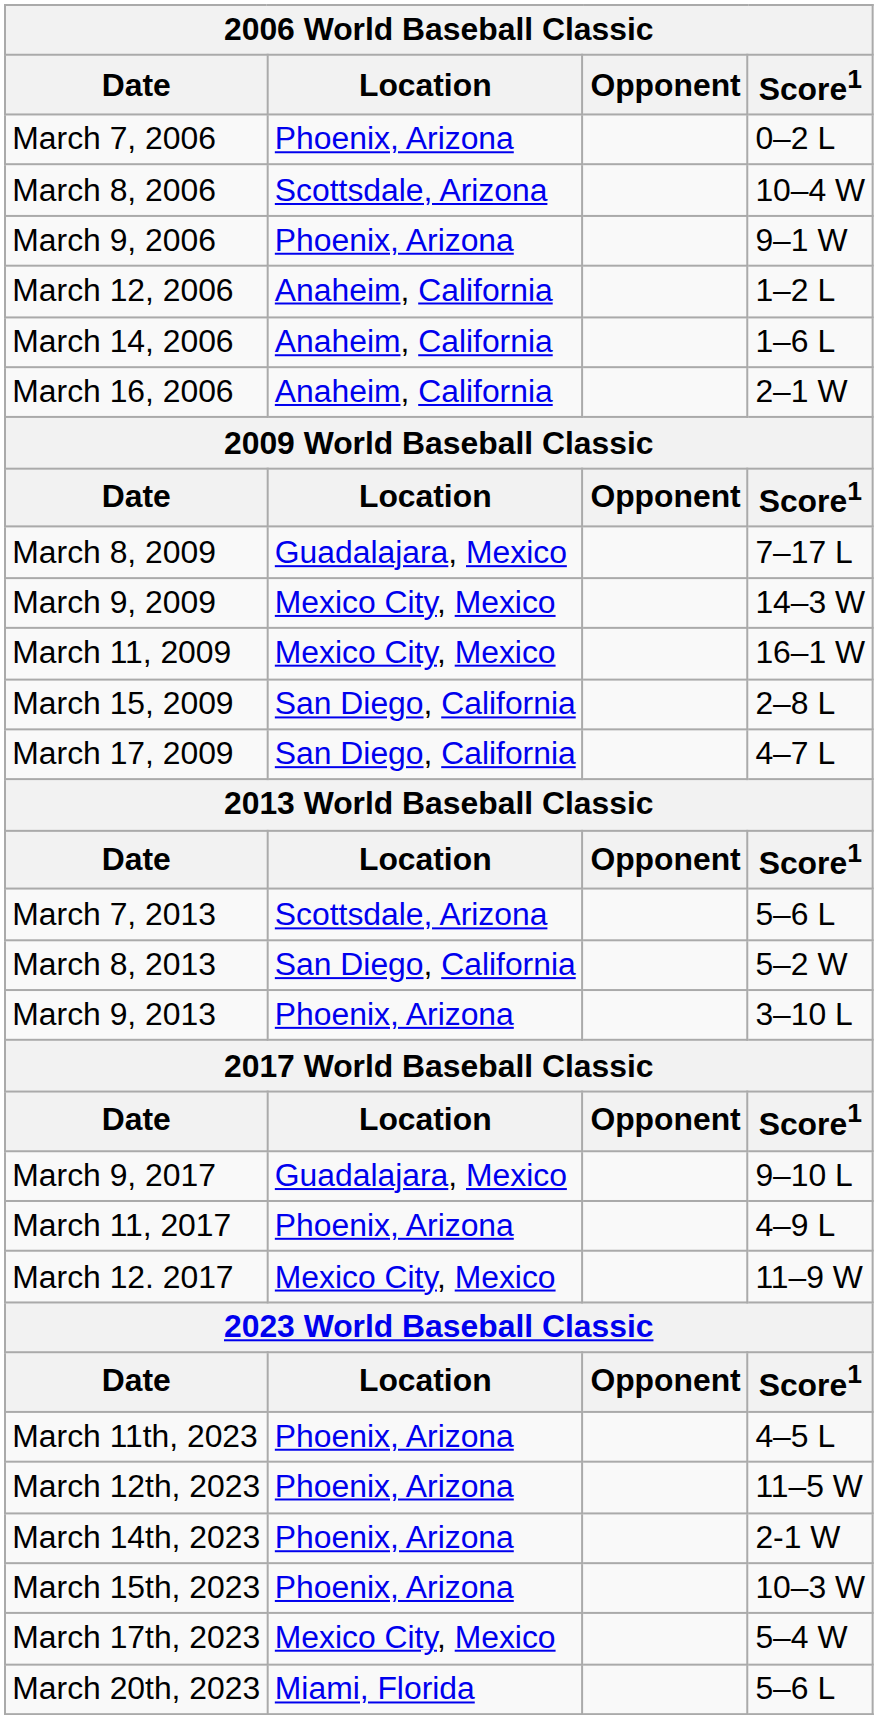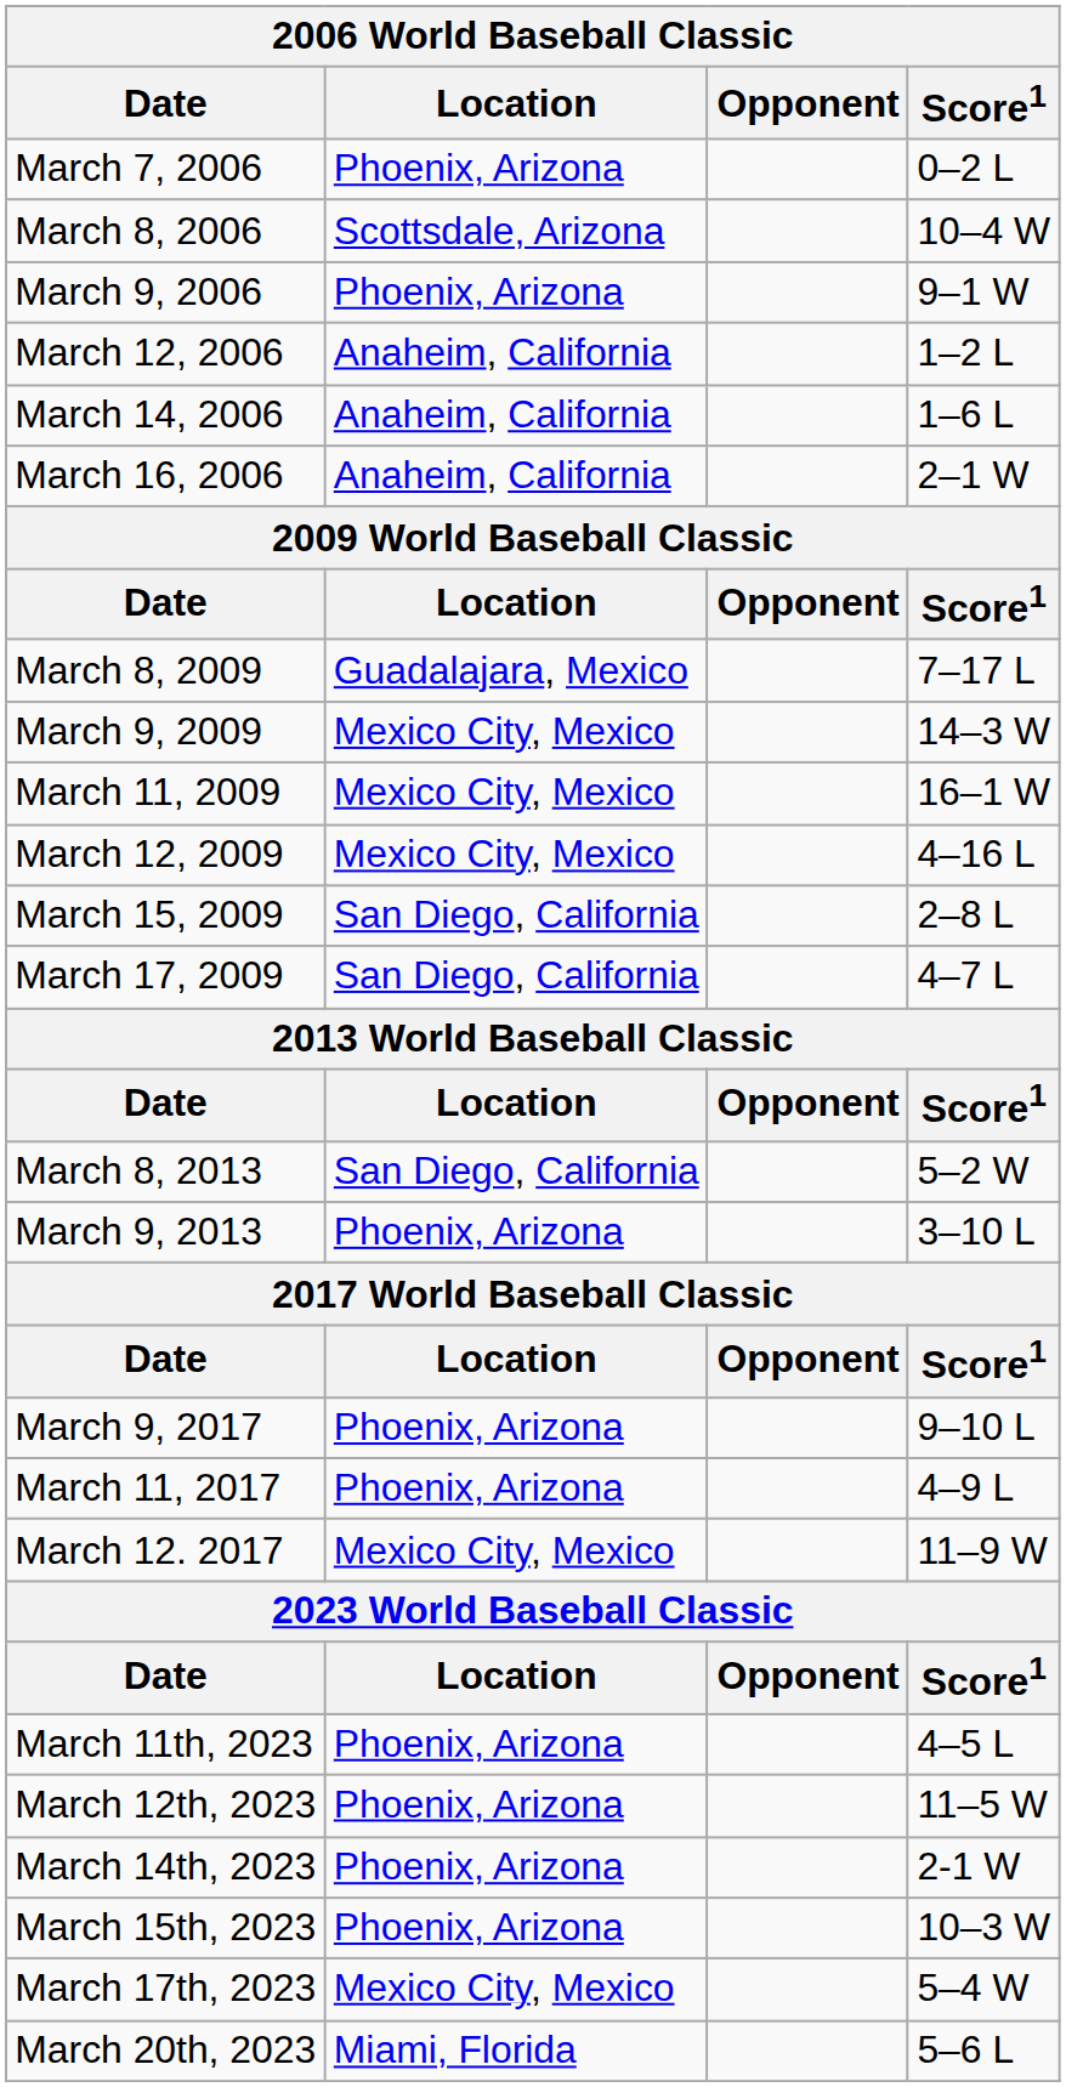+ row: March 12, 2009 | Mexico City, Mexico | 4–16 L
- row: March 7, 2013 | Scottsdale, Arizona | 5–6 L
March 9, 2017 | Location: Guadalajara, Mexico -> Phoenix, Arizona
